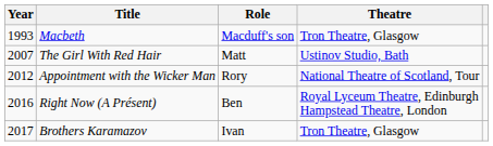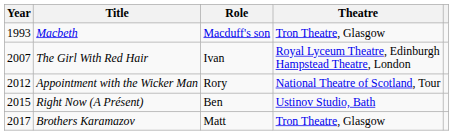The Girl With Red Hair | Role: Matt -> Ivan
The Girl With Red Hair | Theatre: Ustinov Studio, Bath -> Royal Lyceum Theatre, Edinburgh Hampstead Theatre, London
Right Now (A Présent) | Year: 2016 -> 2015
Right Now (A Présent) | Theatre: Royal Lyceum Theatre, Edinburgh Hampstead Theatre, London -> Ustinov Studio, Bath
Brothers Karamazov | Role: Ivan -> Matt
